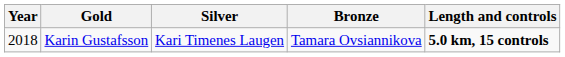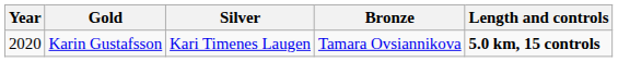Karin Gustafsson | Year: 2018 -> 2020
